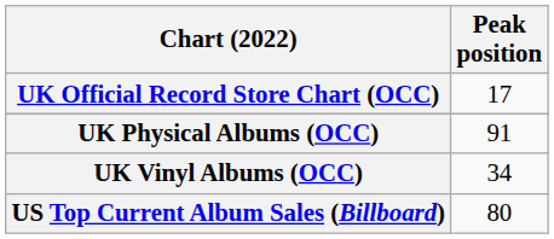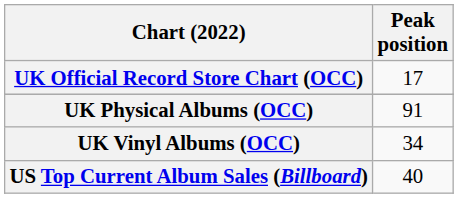US Top Current Album Sales (Billboard) | Peak position: 80 -> 40
